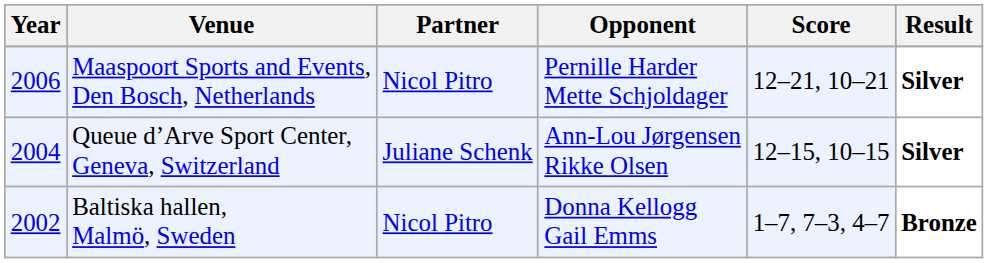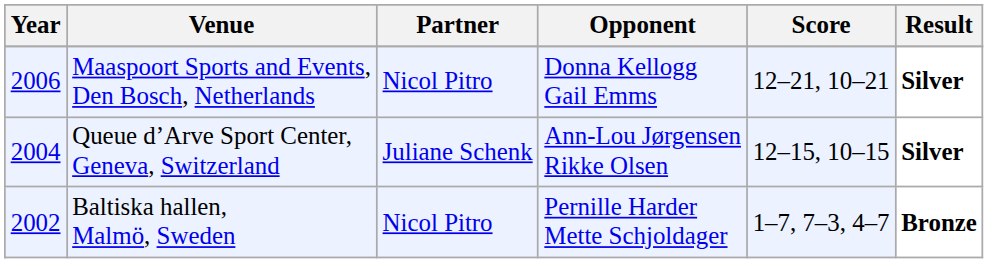Maaspoort Sports and Events, Den Bosch, Netherlands | Opponent: Pernille Harder Mette Schjoldager -> Donna Kellogg Gail Emms
Baltiska hallen, Malmö, Sweden | Opponent: Donna Kellogg Gail Emms -> Pernille Harder Mette Schjoldager
